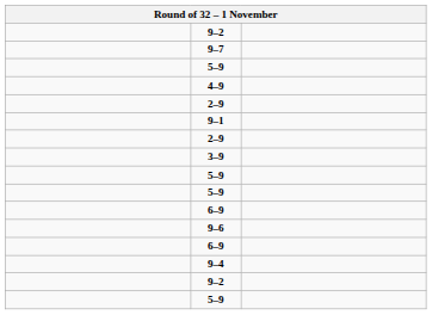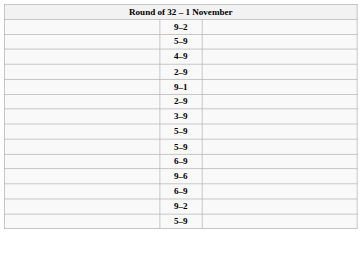- row: 9–7
- row: 9–4
